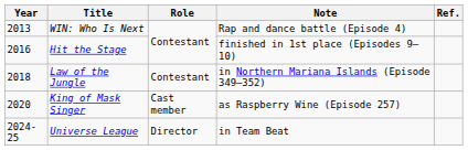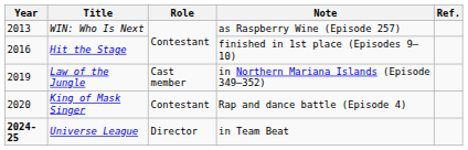WIN: Who Is Next | Note: Rap and dance battle (Episode 4) -> as Raspberry Wine (Episode 257)
Law of the Jungle | Year: 2018 -> 2019
Law of the Jungle | Role: Contestant -> Cast member
King of Mask Singer | Role: Cast member -> Contestant
King of Mask Singer | Note: as Raspberry Wine (Episode 257) -> Rap and dance battle (Episode 4)
Universe League | Year: normal -> bold
